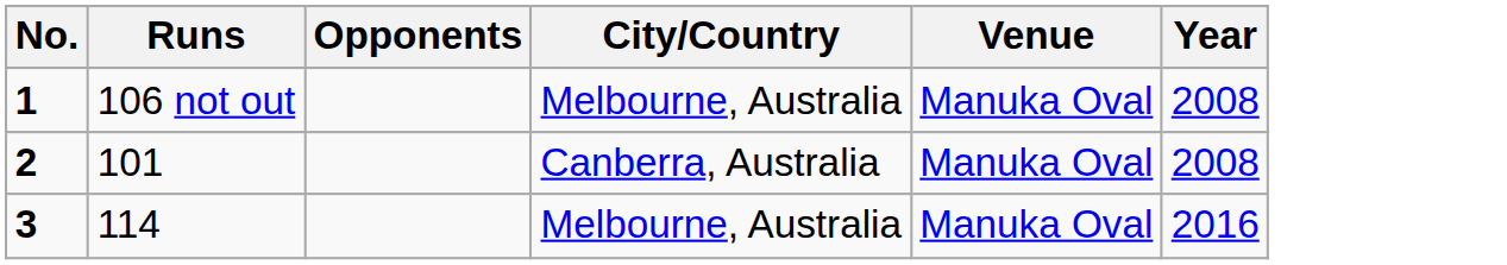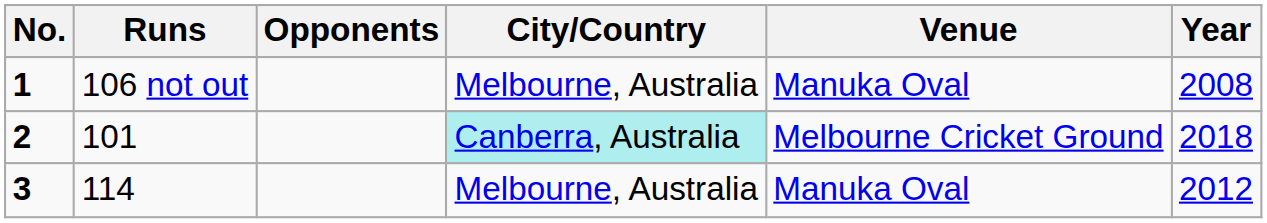2 | City/Country: no background -> paleturquoise background
2 | Venue: Manuka Oval -> Melbourne Cricket Ground
2 | Year: 2008 -> 2018
3 | Year: 2016 -> 2012
